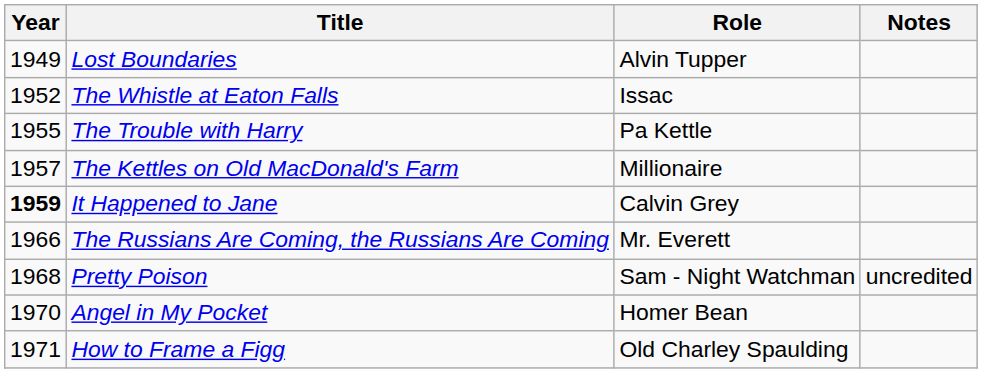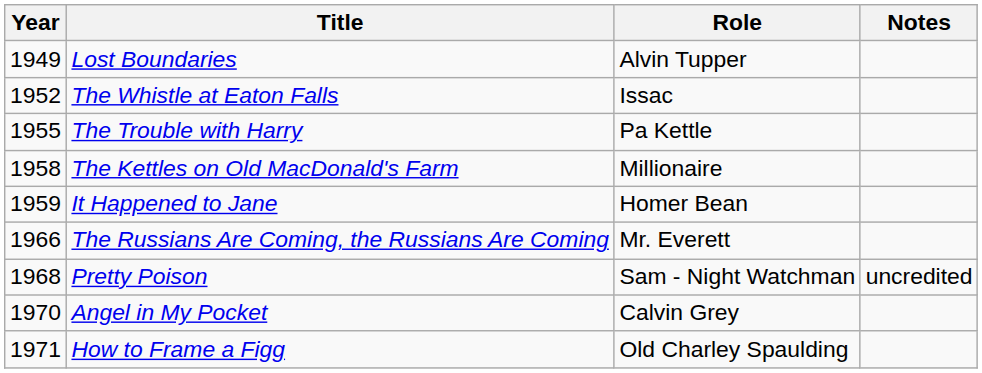The Kettles on Old MacDonald's Farm | Year: 1957 -> 1958
It Happened to Jane | Year: bold -> normal
It Happened to Jane | Role: Calvin Grey -> Homer Bean
Angel in My Pocket | Role: Homer Bean -> Calvin Grey
